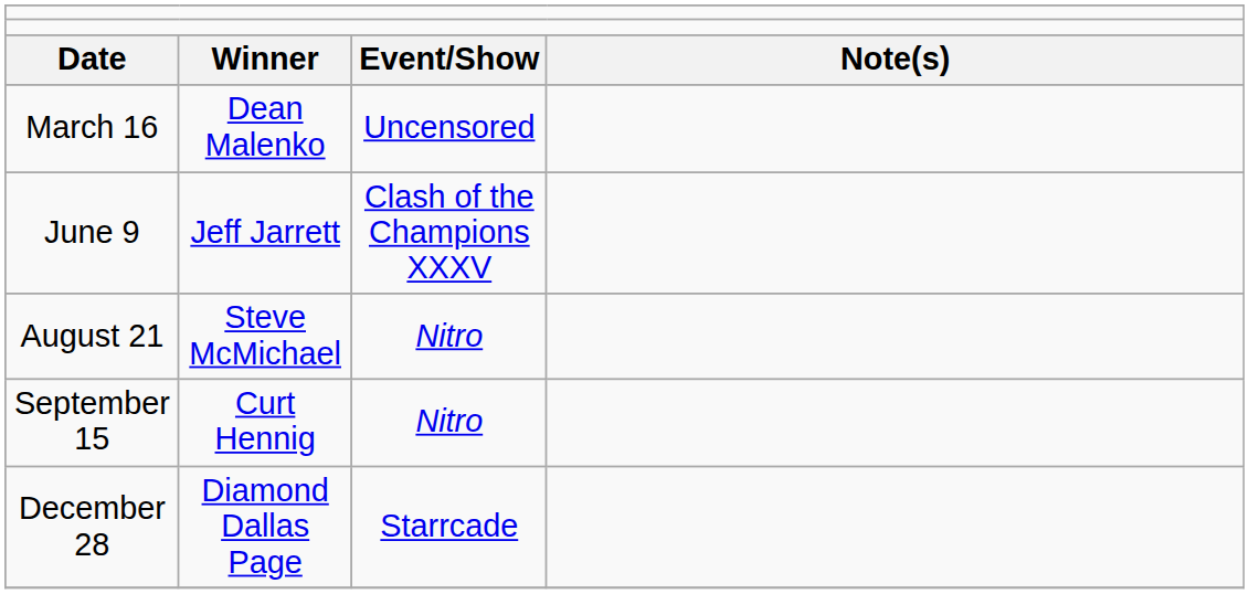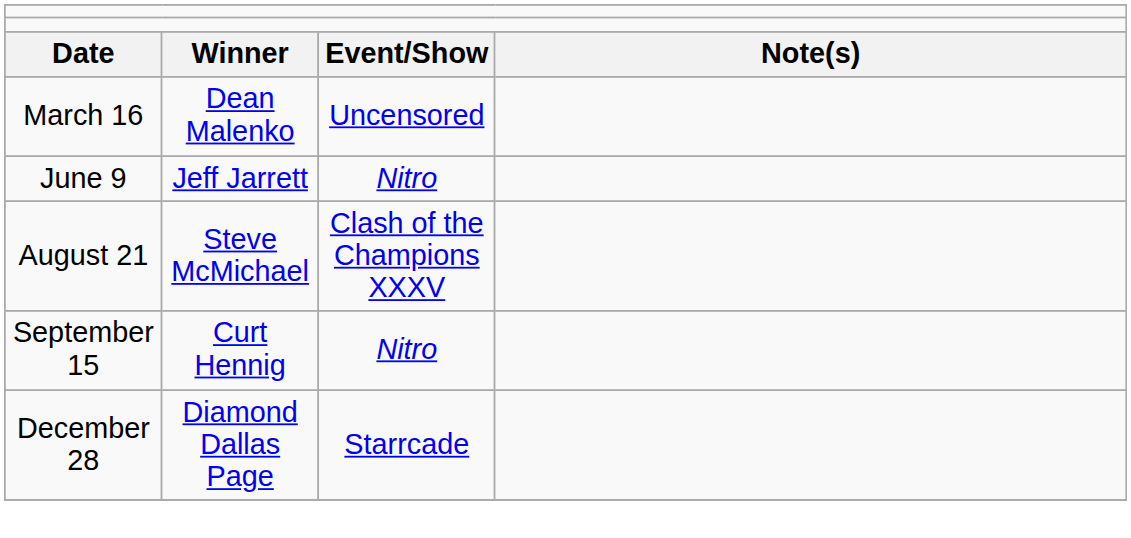June 9 | column 3: Clash of the Champions XXXV -> Nitro
August 21 | column 3: Nitro -> Clash of the Champions XXXV
